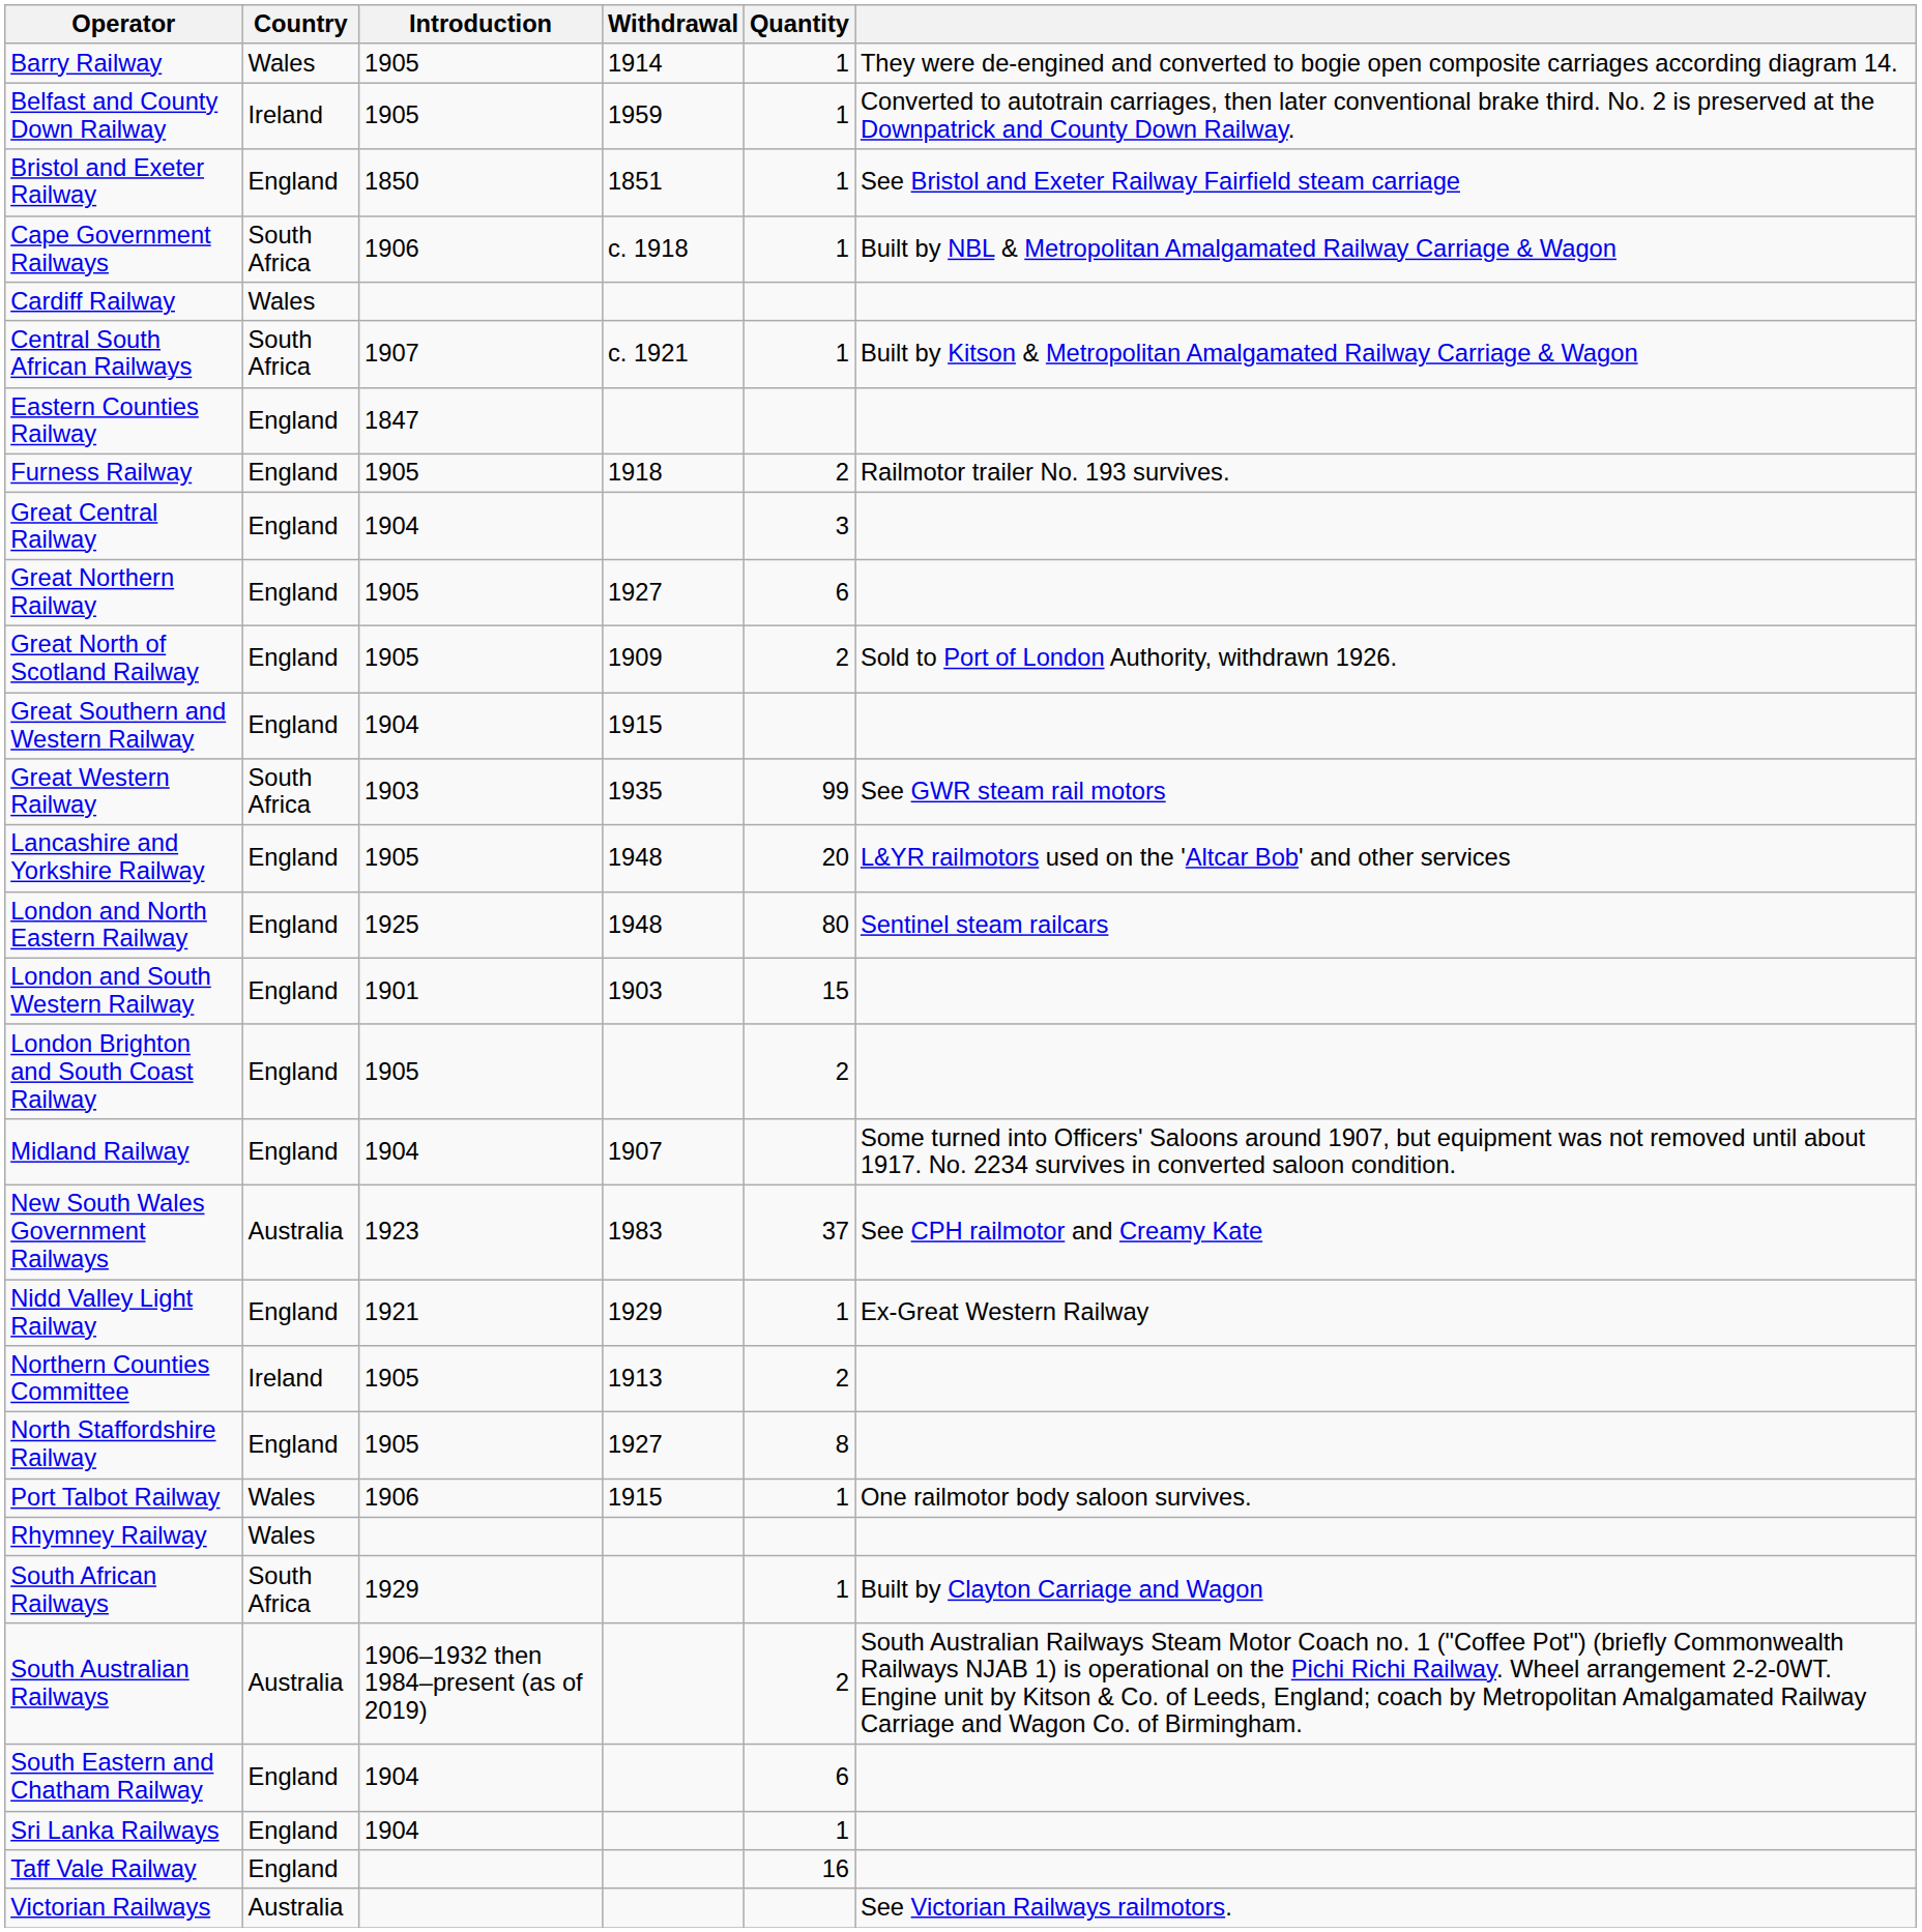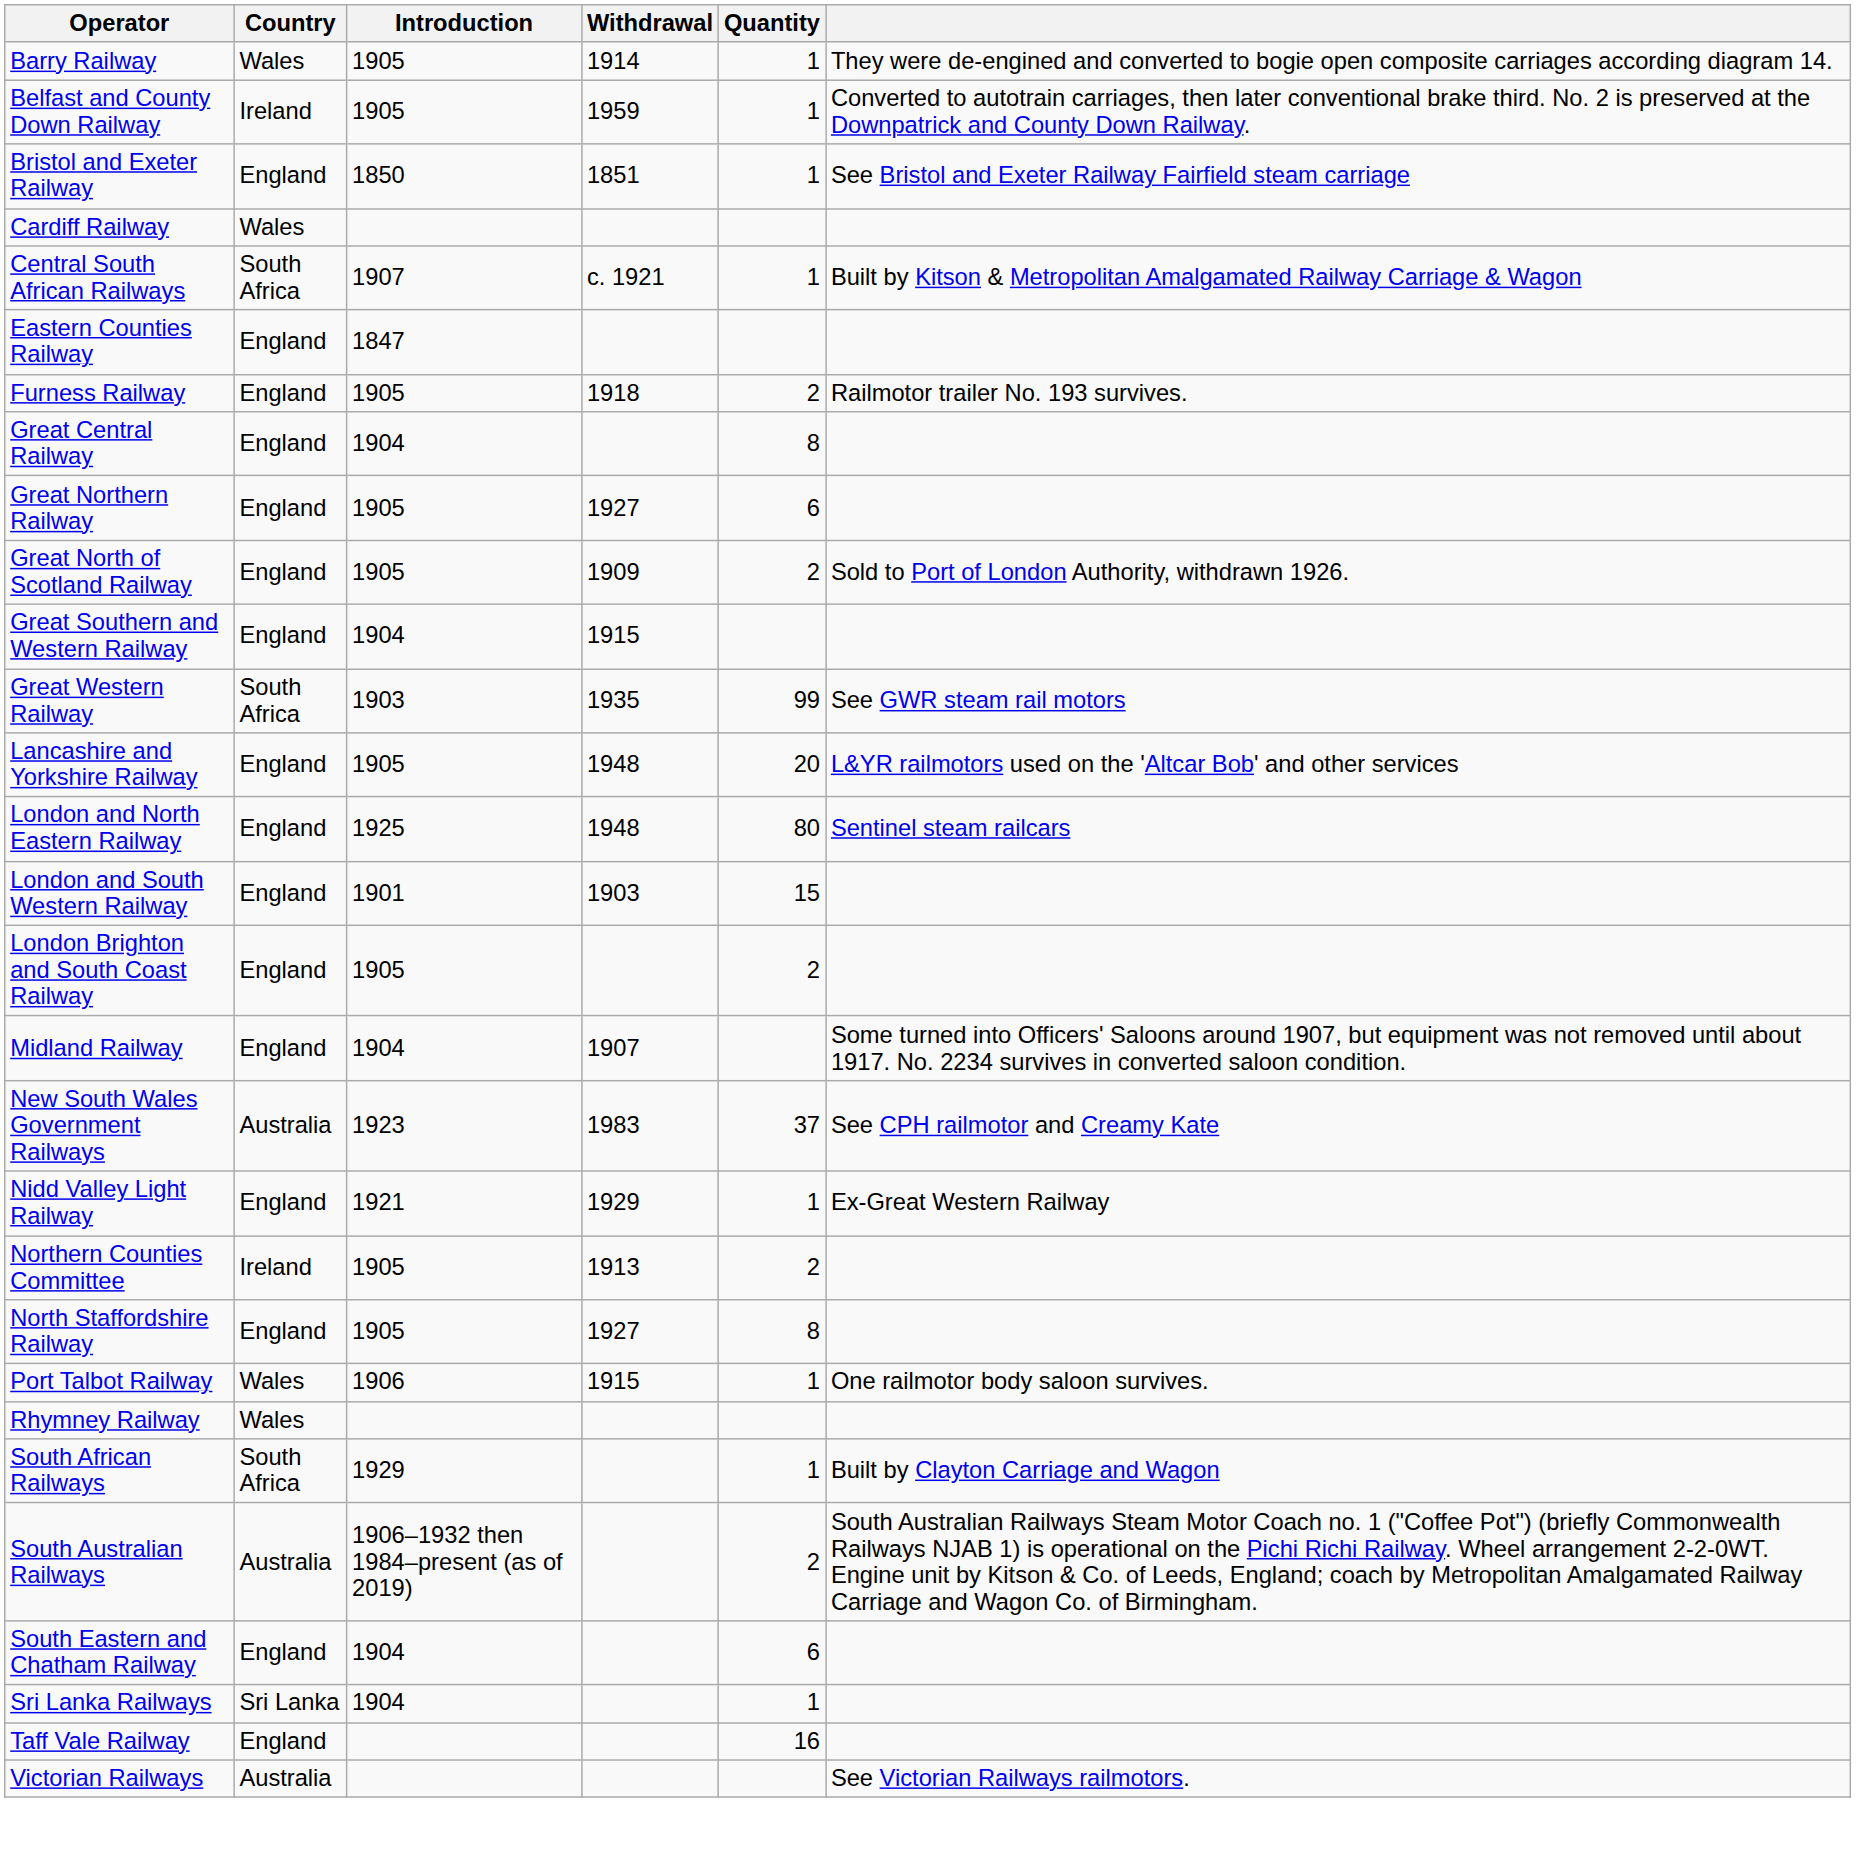- row: Cape Government Railways | South Africa | 1906 | c. 1918 | 1 | Built by NBL & Metropolitan Amalgamated Railway Carriage & Wagon
Great Central Railway | Quantity: 3 -> 8
Sri Lanka Railways | Country: England -> Sri Lanka
